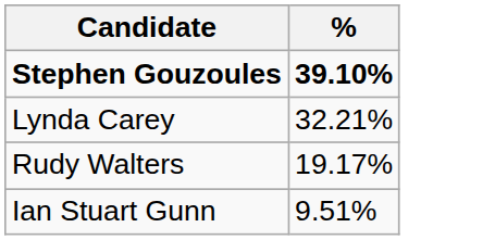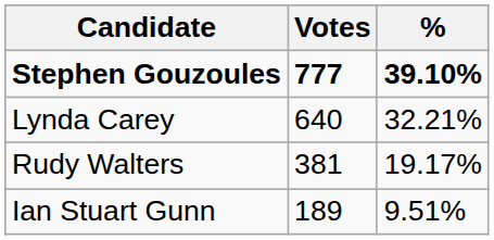+ column: Votes | 777 | 640 | 381 | 189
